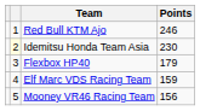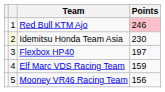Red Bull KTM Ajo | Points: no background -> pink background
Flexbox HP40 | Points: 179 -> 197
